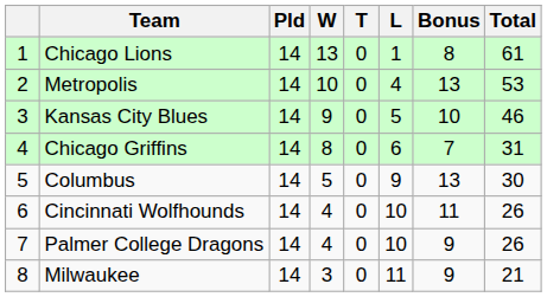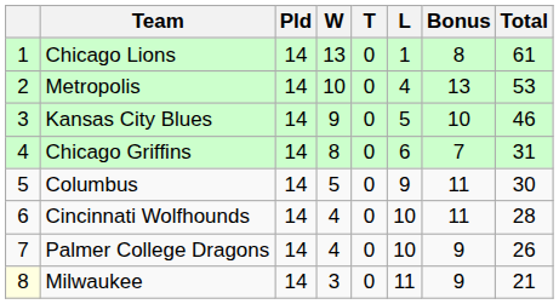Columbus | Bonus: 13 -> 11
Cincinnati Wolfhounds | Total: 26 -> 28
Milwaukee | column 1: no background -> lightyellow background
